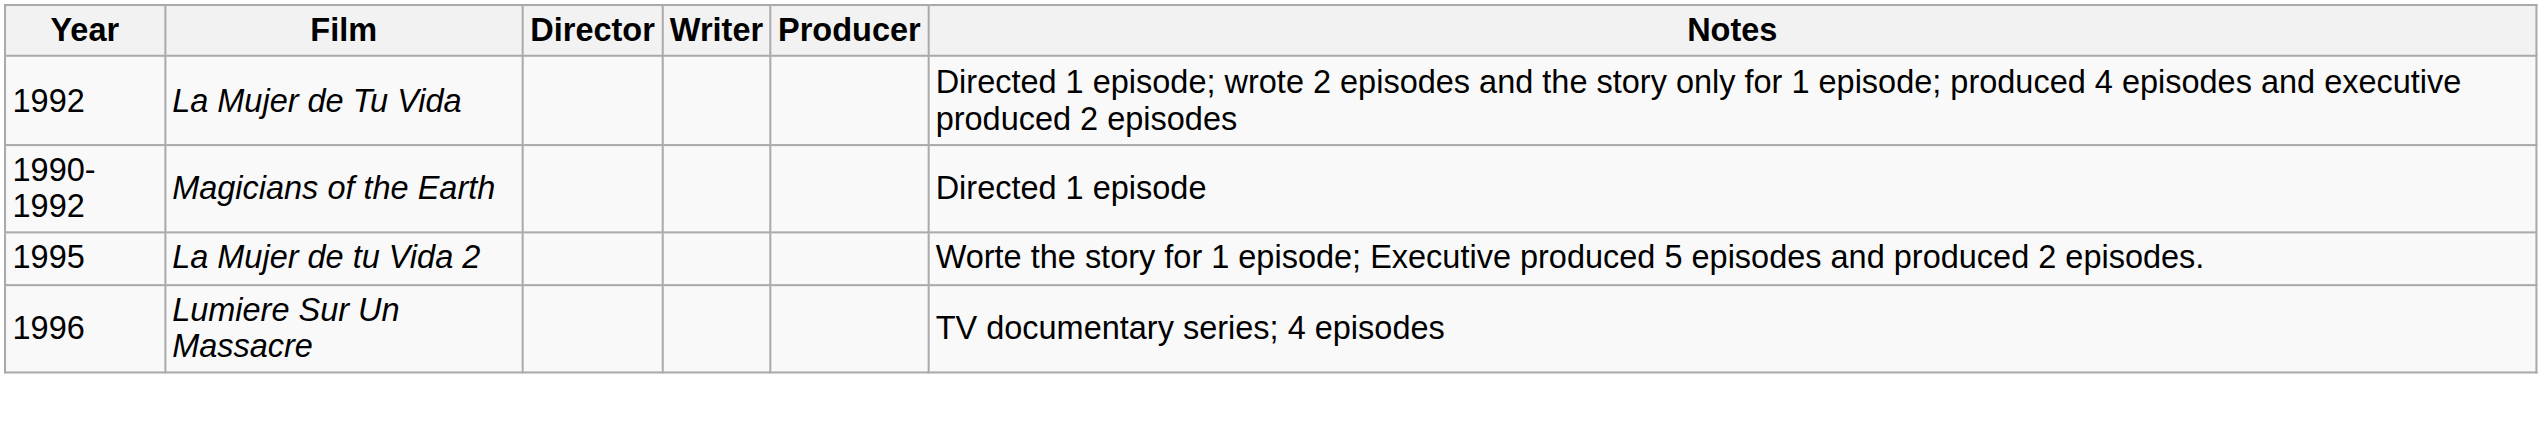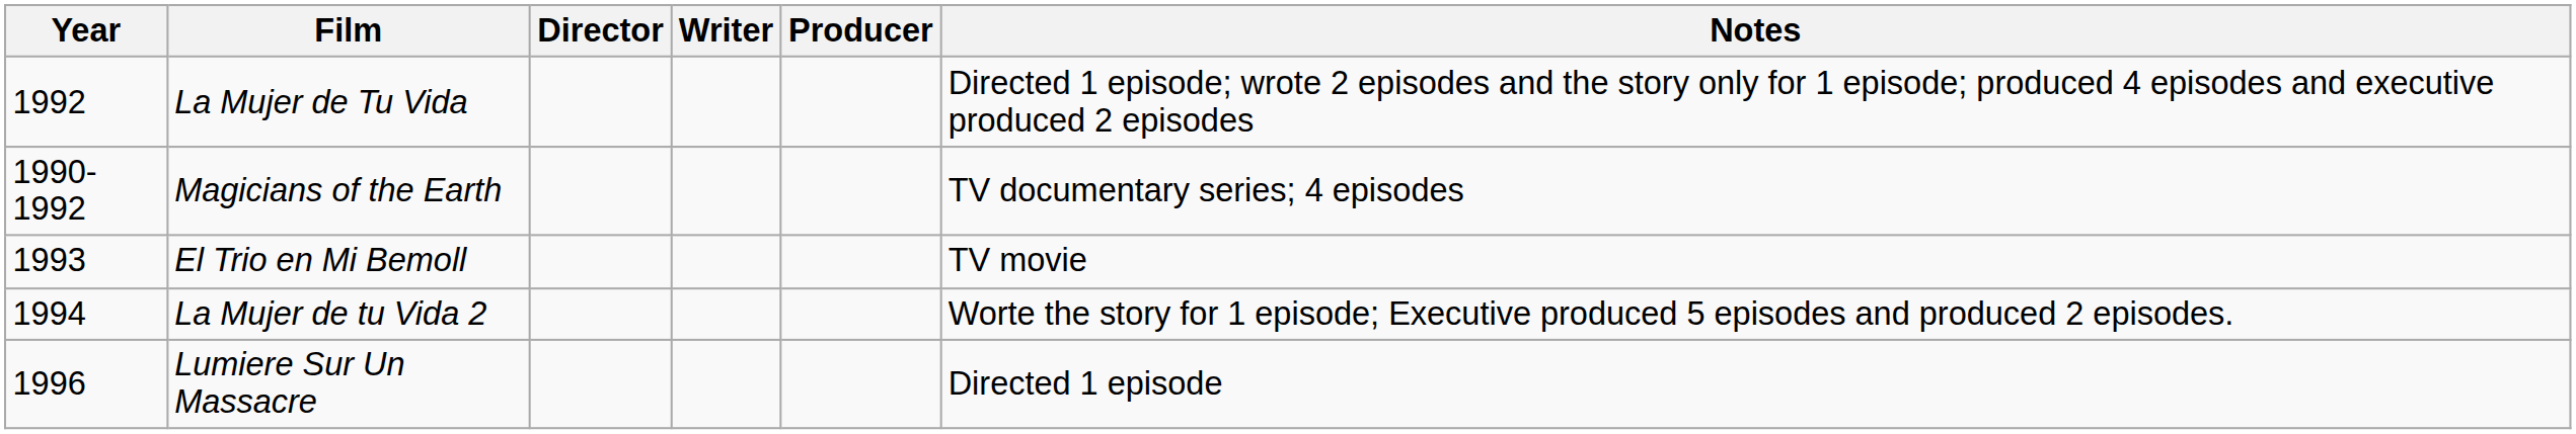Magicians of the Earth | Notes: Directed 1 episode -> TV documentary series; 4 episodes
+ row: 1993 | El Trio en Mi Bemoll | TV movie
La Mujer de tu Vida 2 | Year: 1995 -> 1994
Lumiere Sur Un Massacre | Notes: TV documentary series; 4 episodes -> Directed 1 episode
